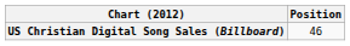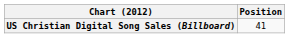US Christian Digital Song Sales (Billboard) | Position: 46 -> 41
